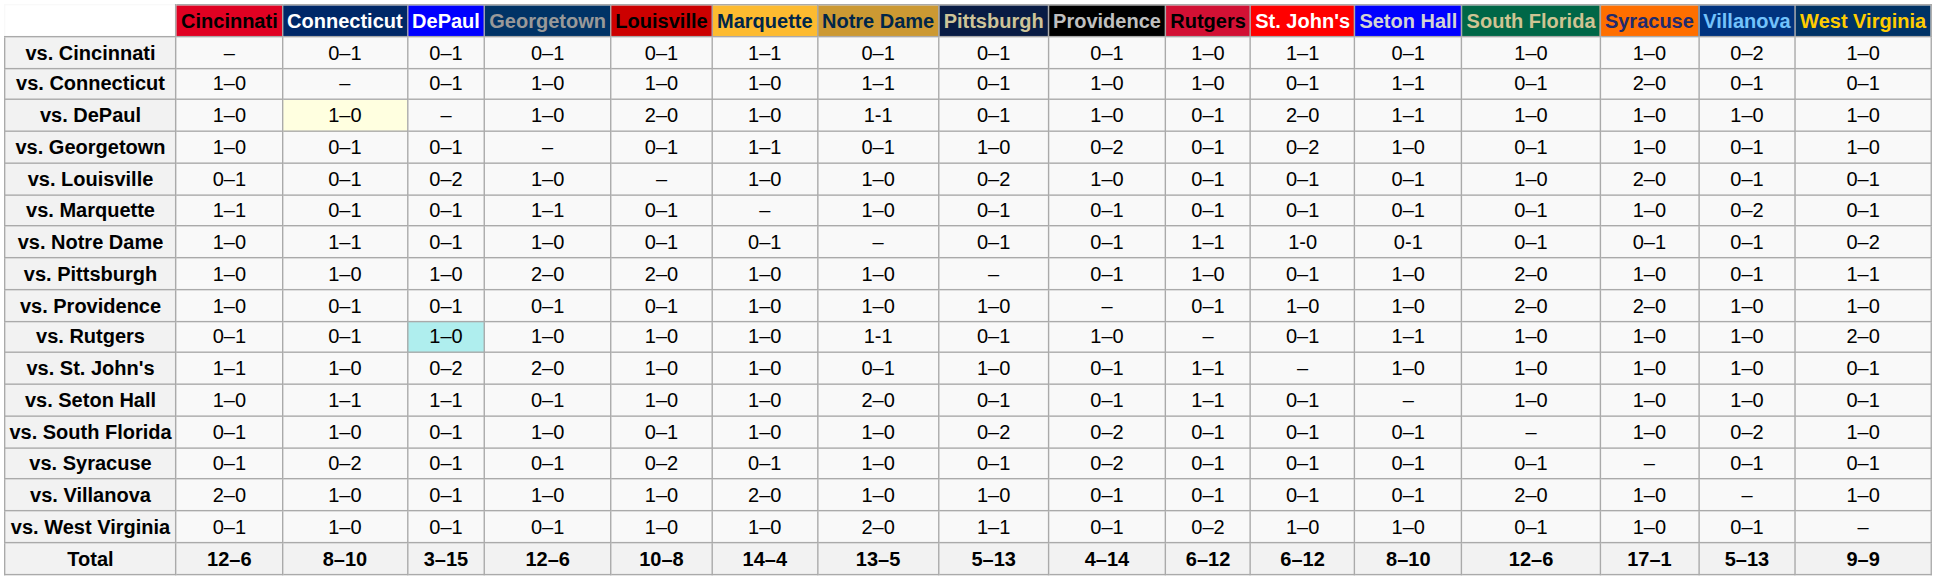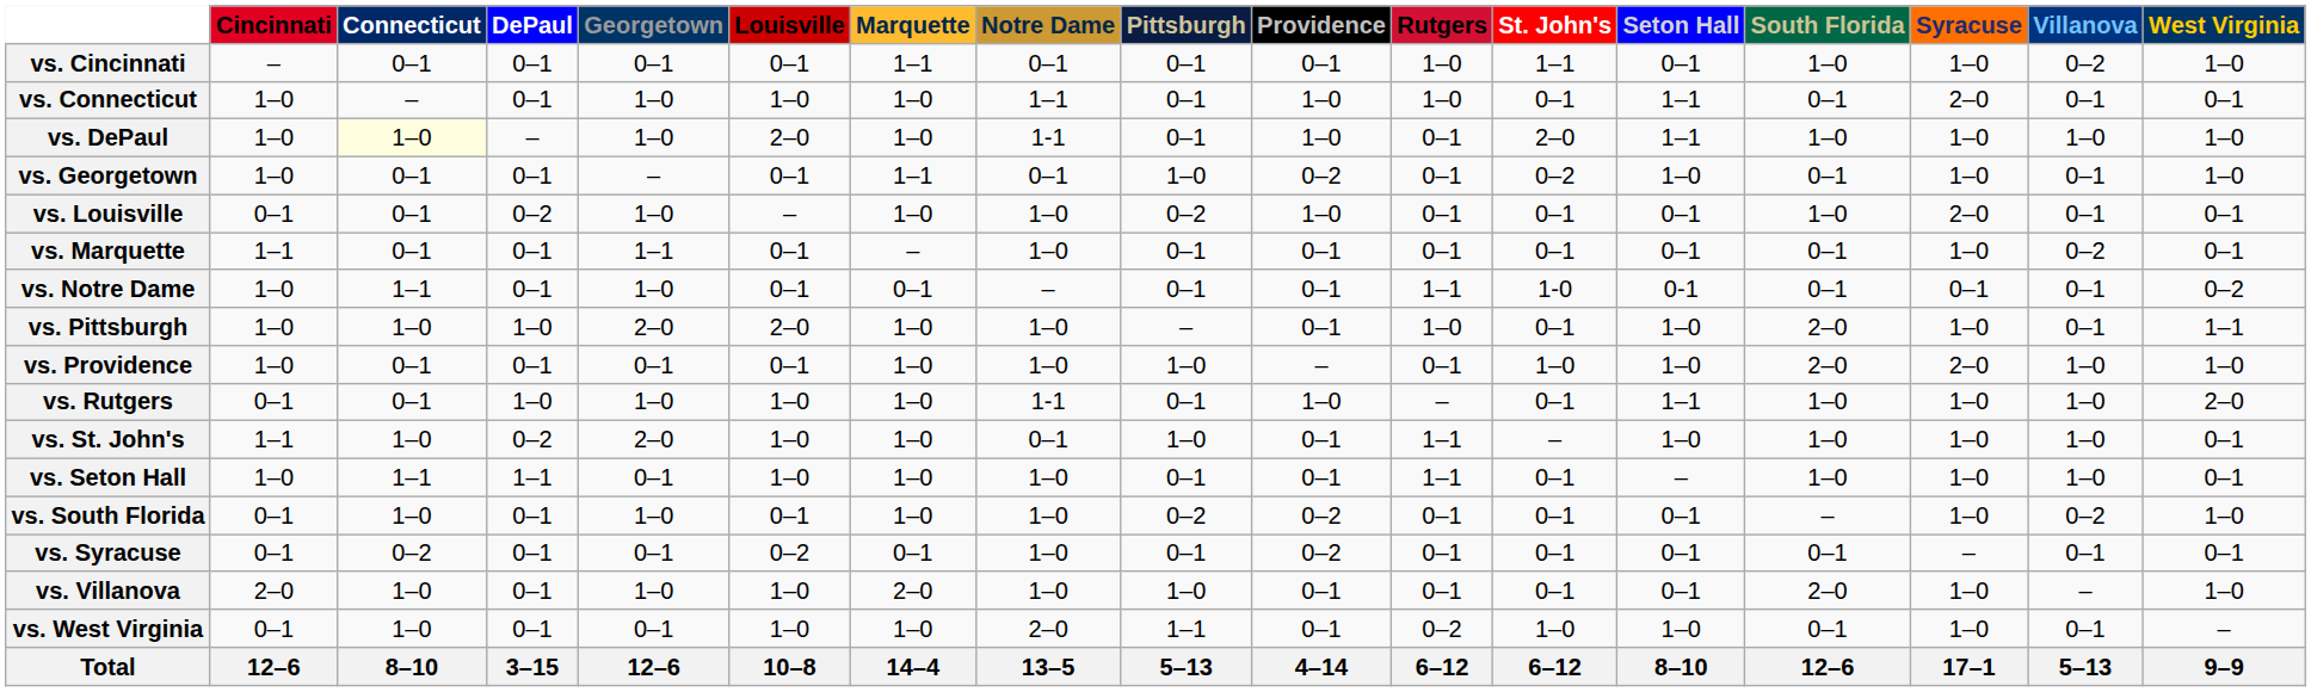vs. Rutgers | DePaul: paleturquoise background -> no background
vs. Seton Hall | Notre Dame: 2–0 -> 1–0
